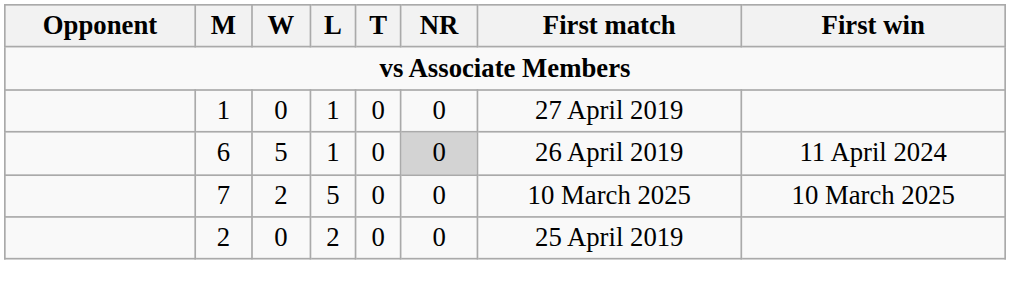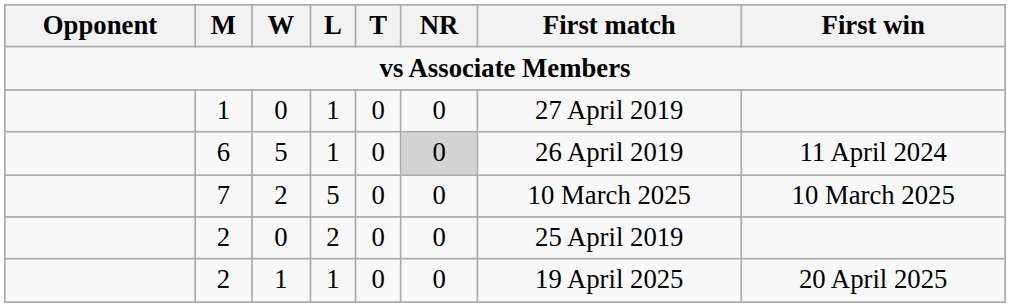+ row: 2 | 1 | 1 | 0 | 0 | 19 April 2025 | 20 April 2025
